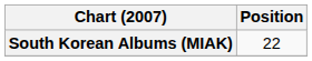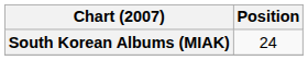South Korean Albums (MIAK) | Position: 22 -> 24
